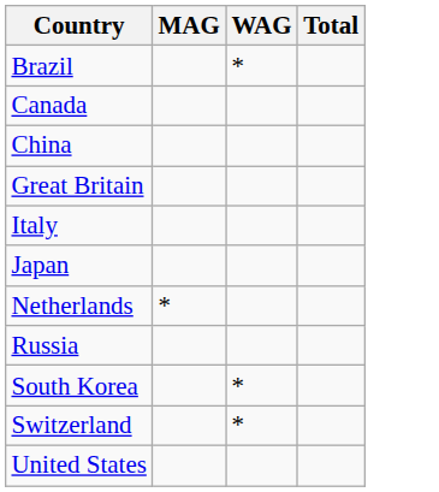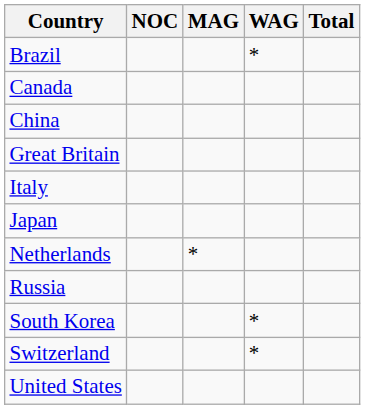+ column: NOC
